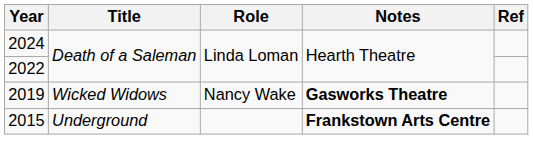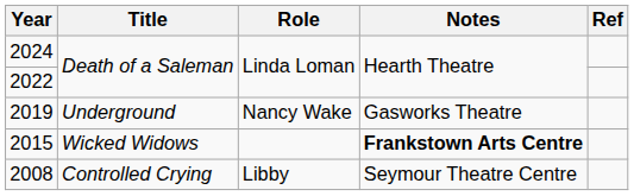2019 | Title: Wicked Widows -> Underground
2019 | Notes: bold -> normal
2015 | Title: Underground -> Wicked Widows
+ row: 2008 | Controlled Crying | Libby | Seymour Theatre Centre
